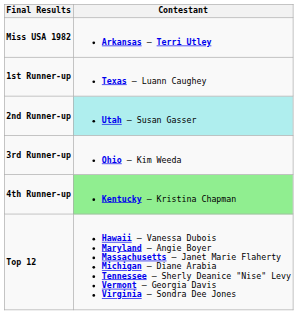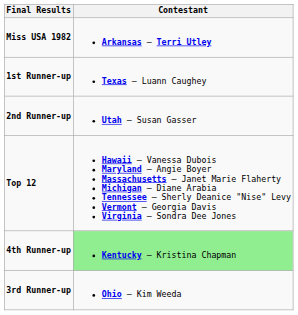2nd Runner-up | Contestant: paleturquoise background -> no background
rows swapped: 3rd Runner-up <-> Top 12
